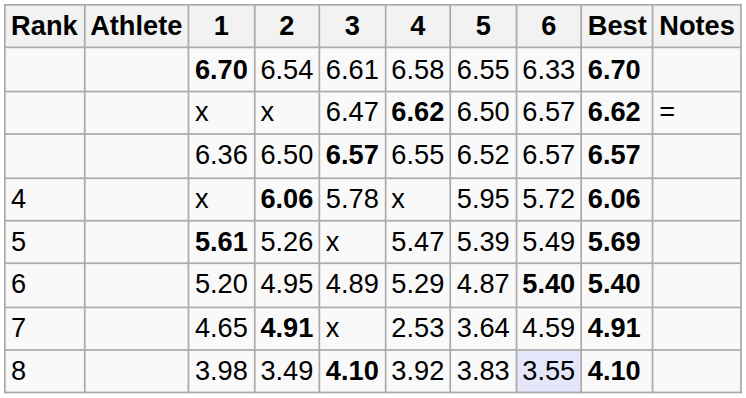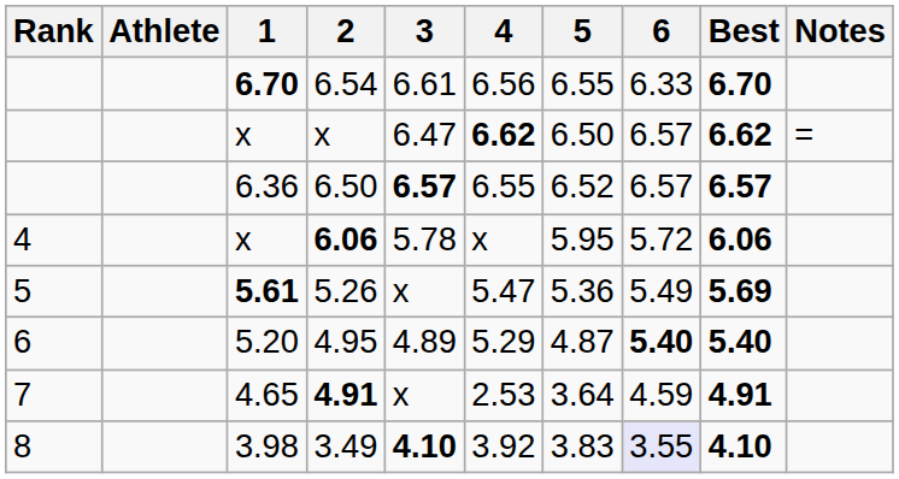6.54 | 4: 6.58 -> 6.56
5.26 | 5: 5.39 -> 5.36
